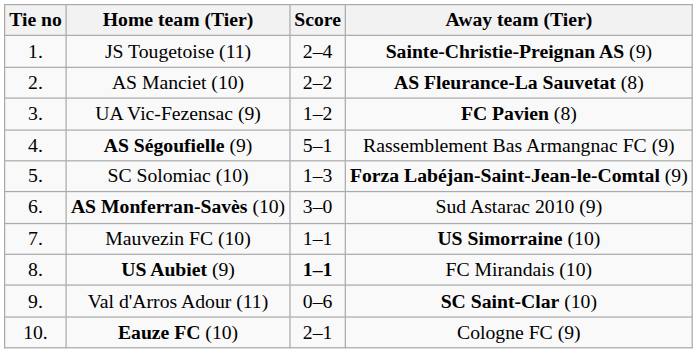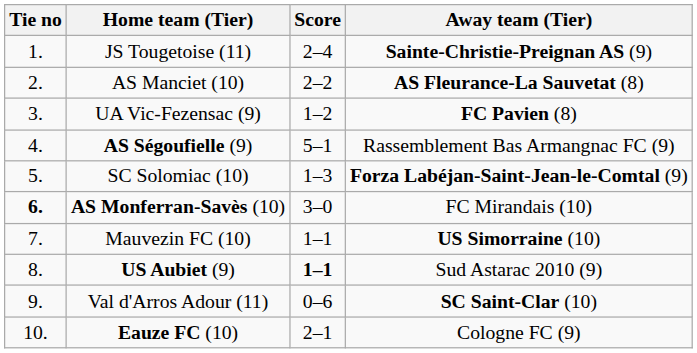AS Monferran-Savès (10) | Tie no: normal -> bold
AS Monferran-Savès (10) | Away team (Tier): Sud Astarac 2010 (9) -> FC Mirandais (10)
US Aubiet (9) | Away team (Tier): FC Mirandais (10) -> Sud Astarac 2010 (9)
